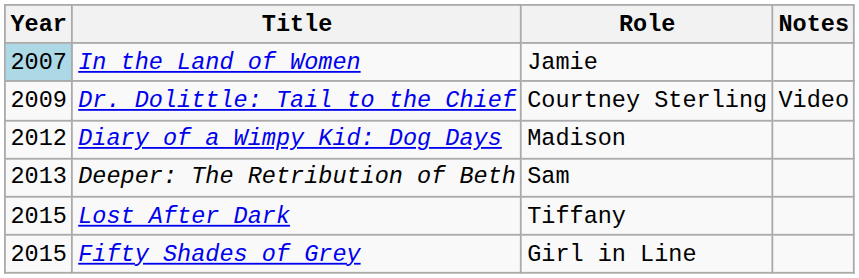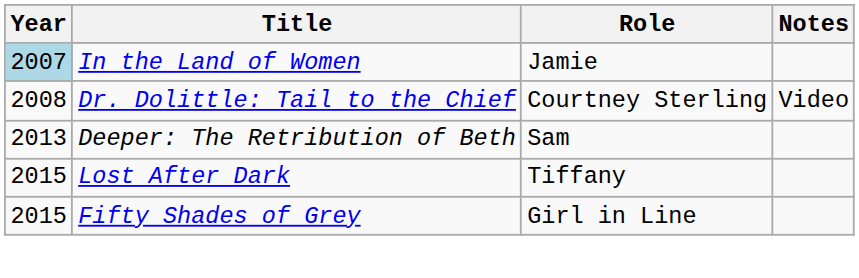Dr. Dolittle: Tail to the Chief | Year: 2009 -> 2008
- row: 2012 | Diary of a Wimpy Kid: Dog Days | Madison
